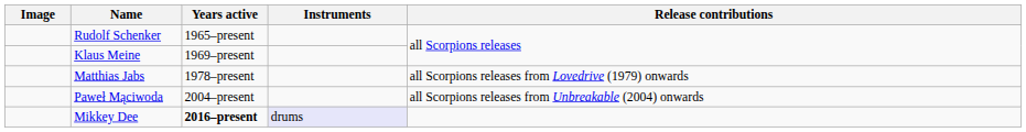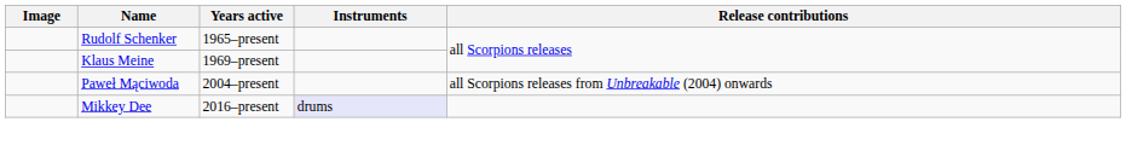- row: Matthias Jabs | 1978–present | all Scorpions releases from Lovedrive (1979) onwards
Mikkey Dee | Years active: bold -> normal
